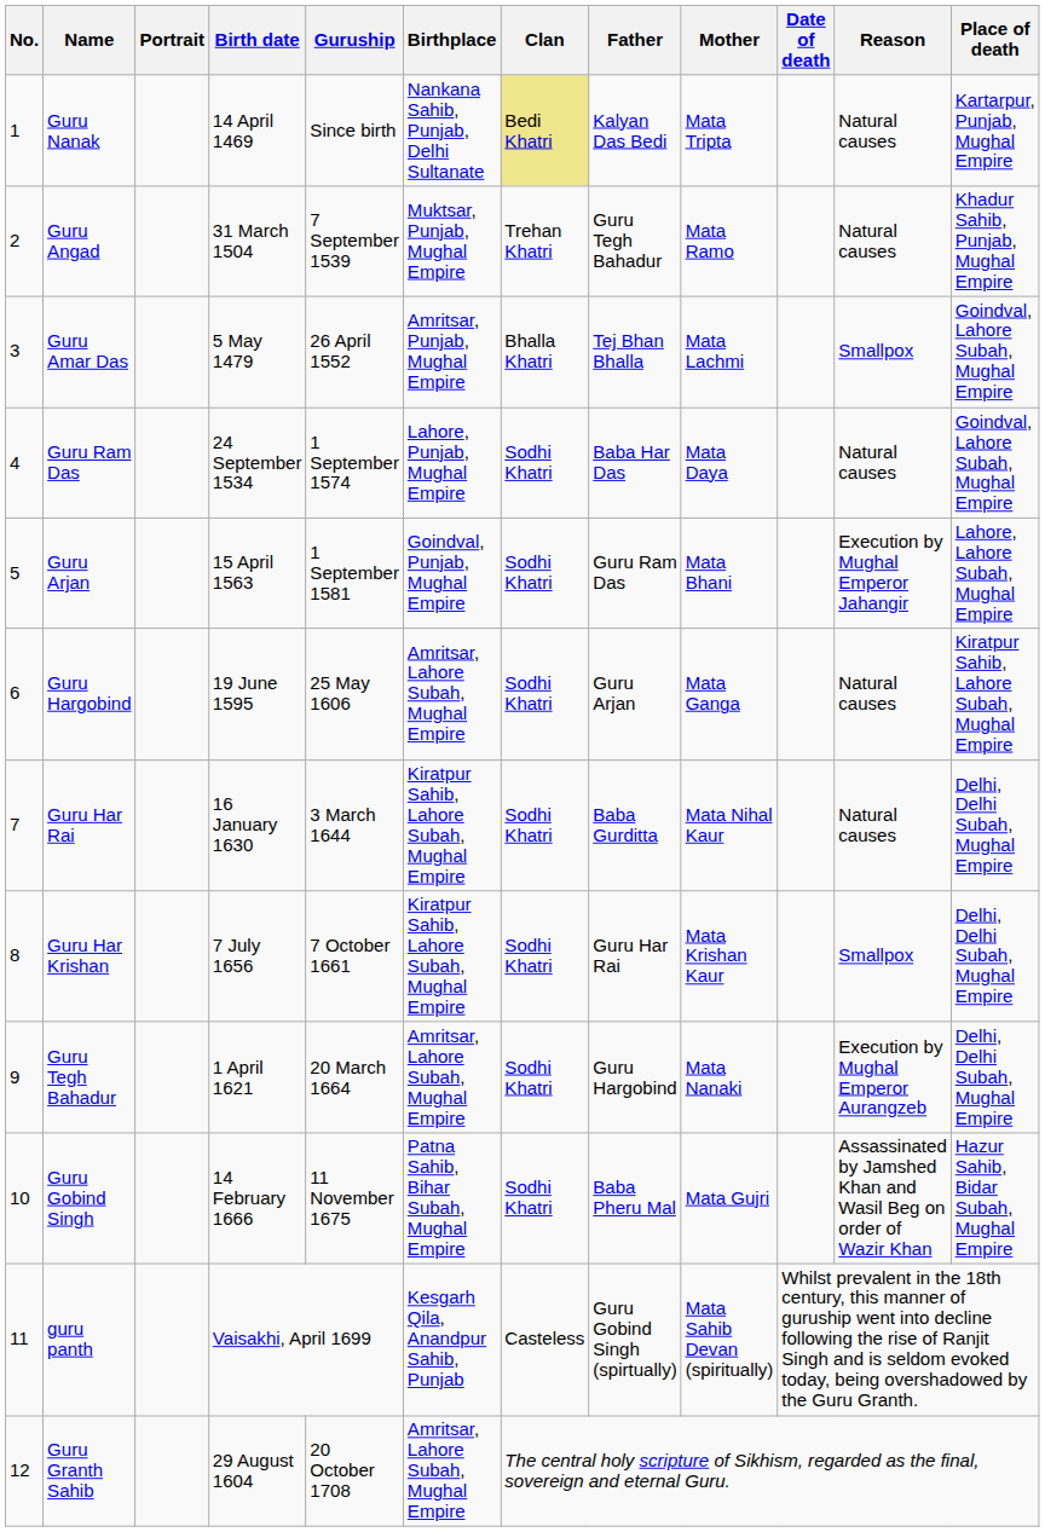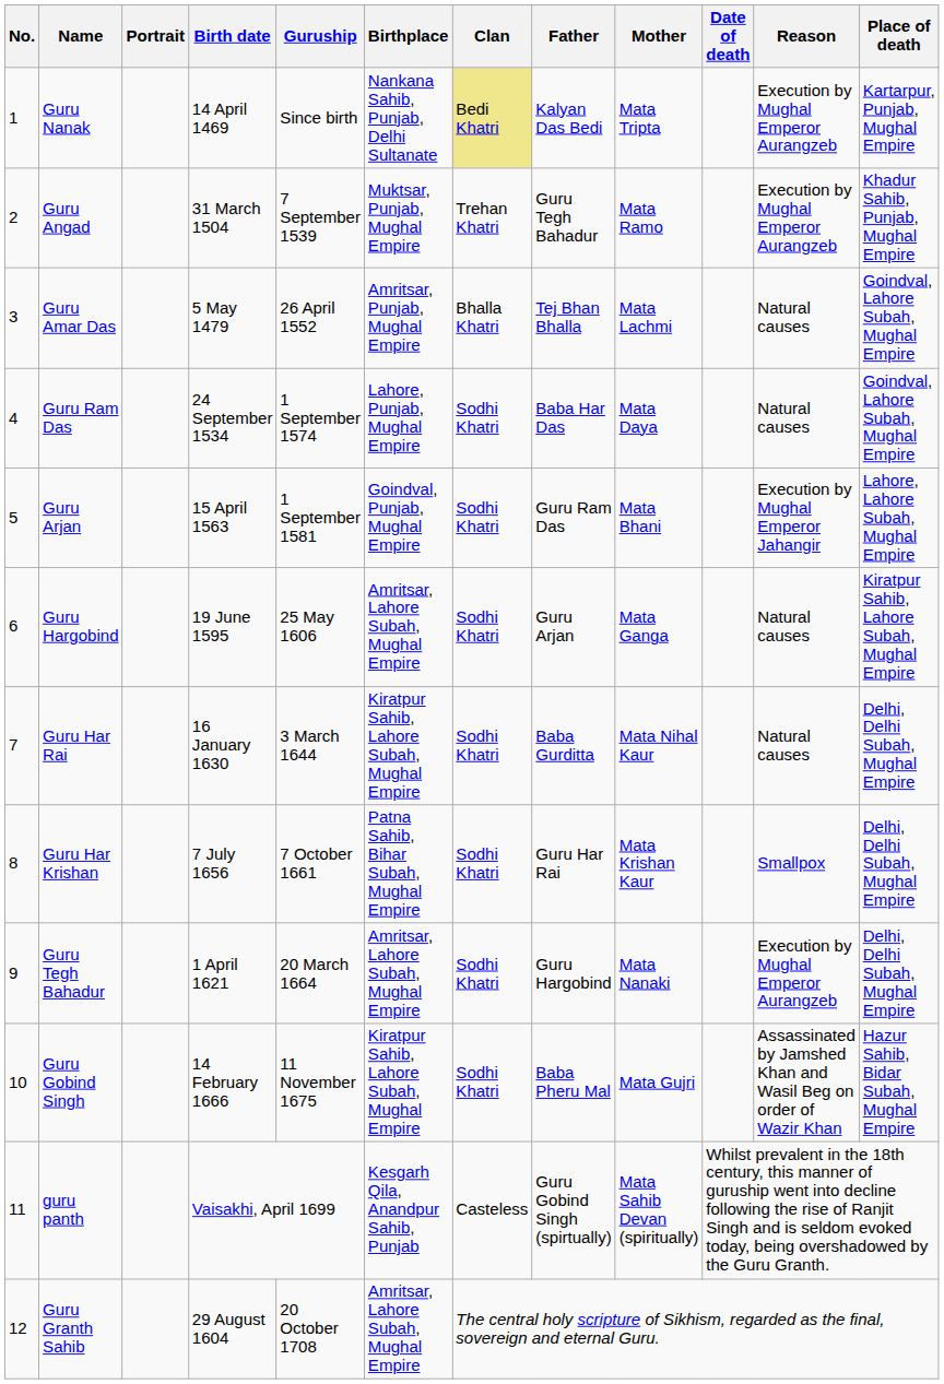Guru Nanak | Reason: Natural causes -> Execution by Mughal Emperor Aurangzeb
Guru Angad | Reason: Natural causes -> Execution by Mughal Emperor Aurangzeb
Guru Amar Das | Reason: Smallpox -> Natural causes
Guru Har Krishan | Birthplace: Kiratpur Sahib, Lahore Subah, Mughal Empire -> Patna Sahib, Bihar Subah, Mughal Empire
Guru Gobind Singh | Birthplace: Patna Sahib, Bihar Subah, Mughal Empire -> Kiratpur Sahib, Lahore Subah, Mughal Empire
